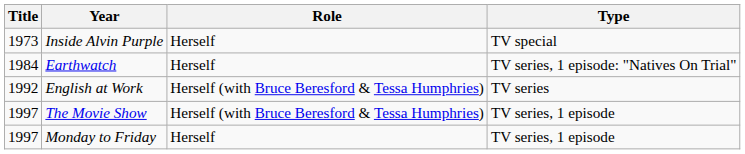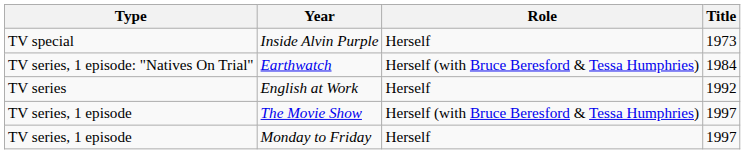columns swapped: Title <-> Type
Earthwatch | Role: Herself -> Herself (with Bruce Beresford & Tessa Humphries)
English at Work | Role: Herself (with Bruce Beresford & Tessa Humphries) -> Herself
